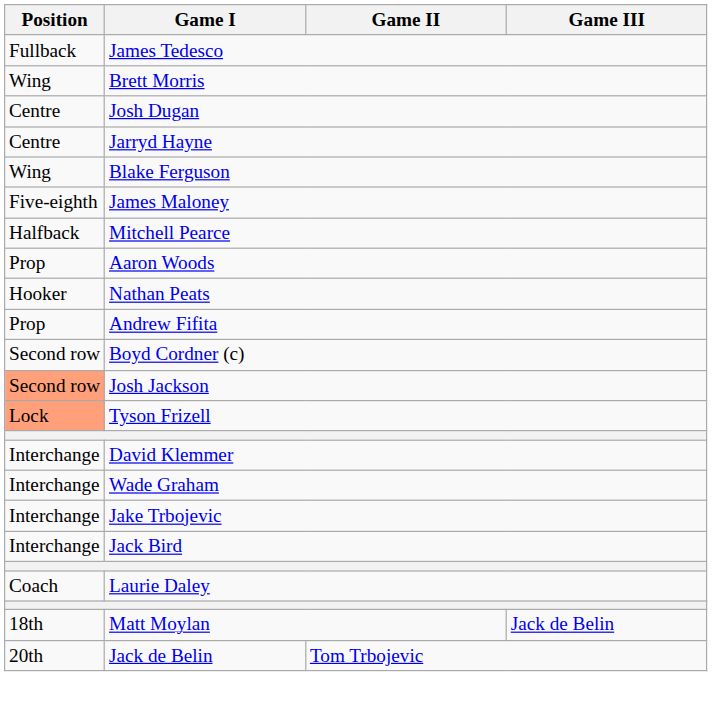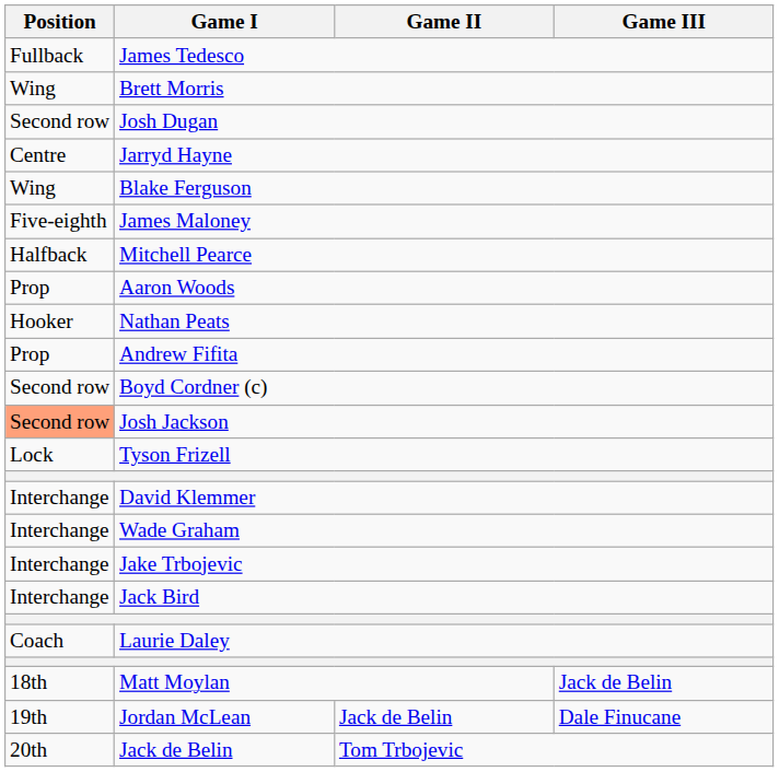Josh Dugan | Position: Centre -> Second row
Tyson Frizell | Position: lightsalmon background -> no background
+ row: 19th | Jordan McLean | Jack de Belin | Dale Finucane
